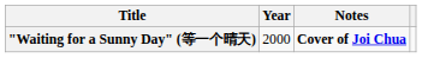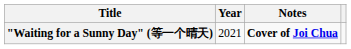"Waiting for a Sunny Day" (等一个晴天) | Year: 2000 -> 2021
